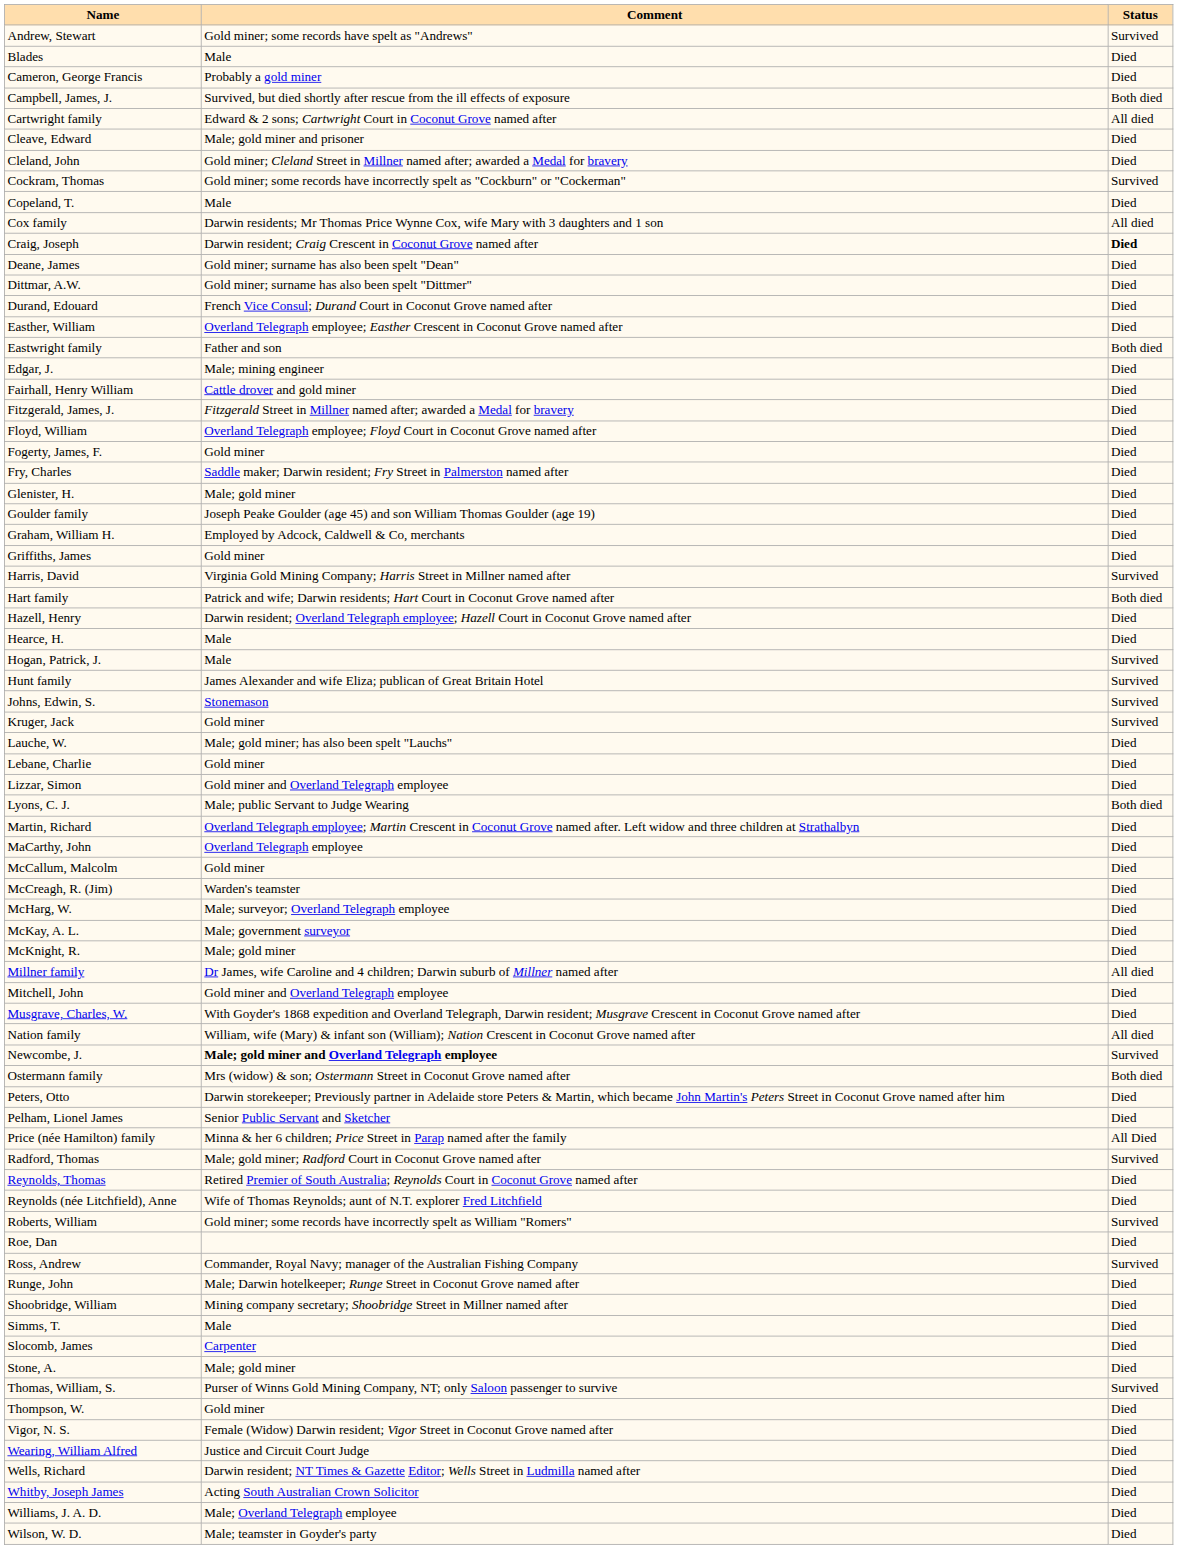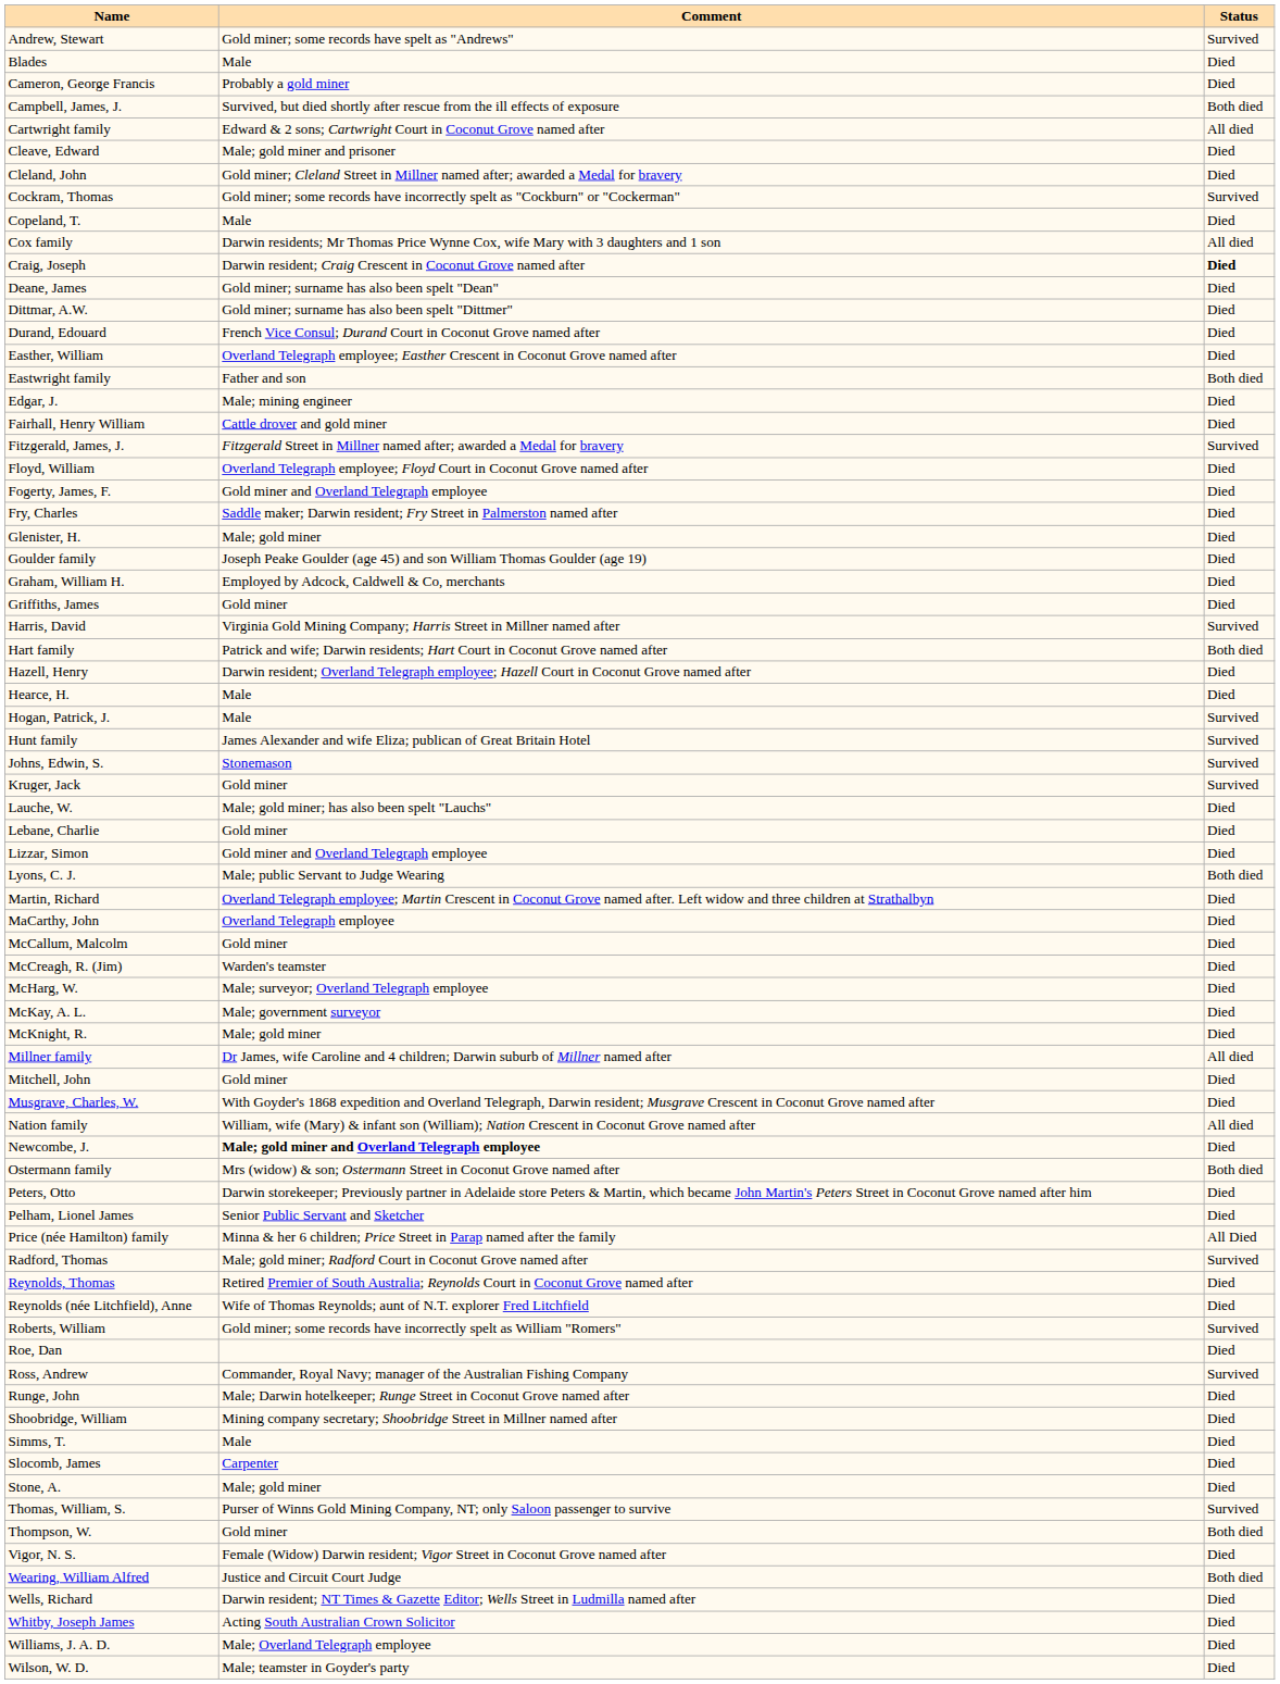Fitzgerald, James, J. | Status: Died -> Survived
Fogerty, James, F. | Comment: Gold miner -> Gold miner and Overland Telegraph employee
Mitchell, John | Comment: Gold miner and Overland Telegraph employee -> Gold miner
Newcombe, J. | Status: Survived -> Died
Thompson, W. | Status: Died -> Both died
Wearing, William Alfred | Status: Died -> Both died
